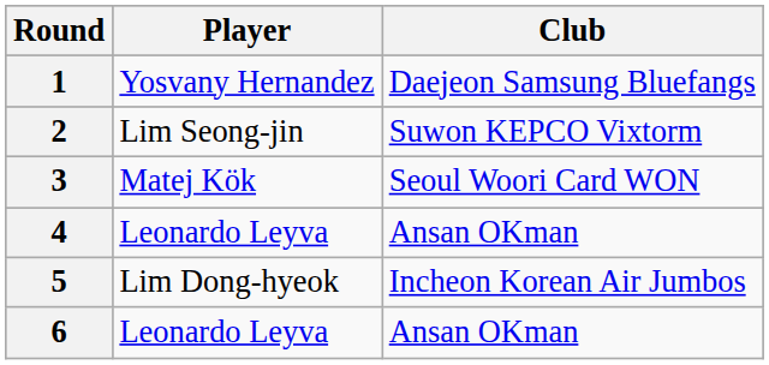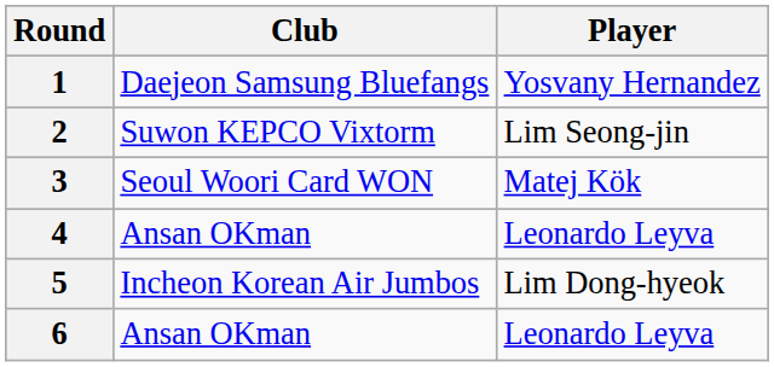columns swapped: Player <-> Club
